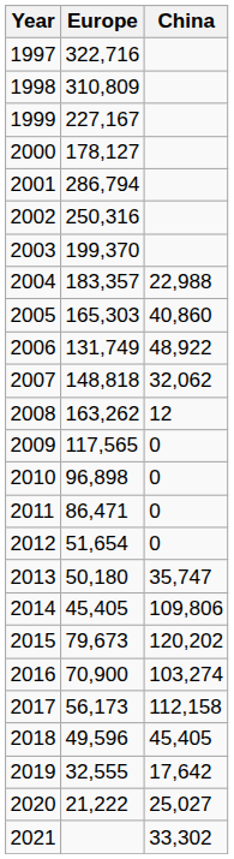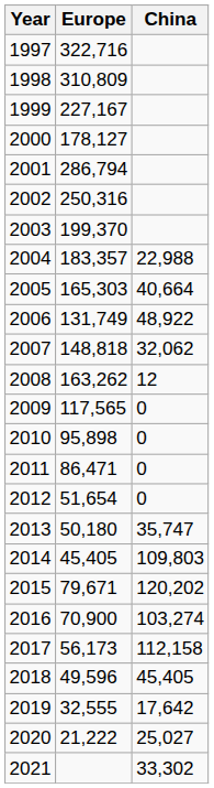2005 | China: 40,860 -> 40,664
2010 | Europe: 96,898 -> 95,898
2014 | China: 109,806 -> 109,803
2015 | Europe: 79,673 -> 79,671
